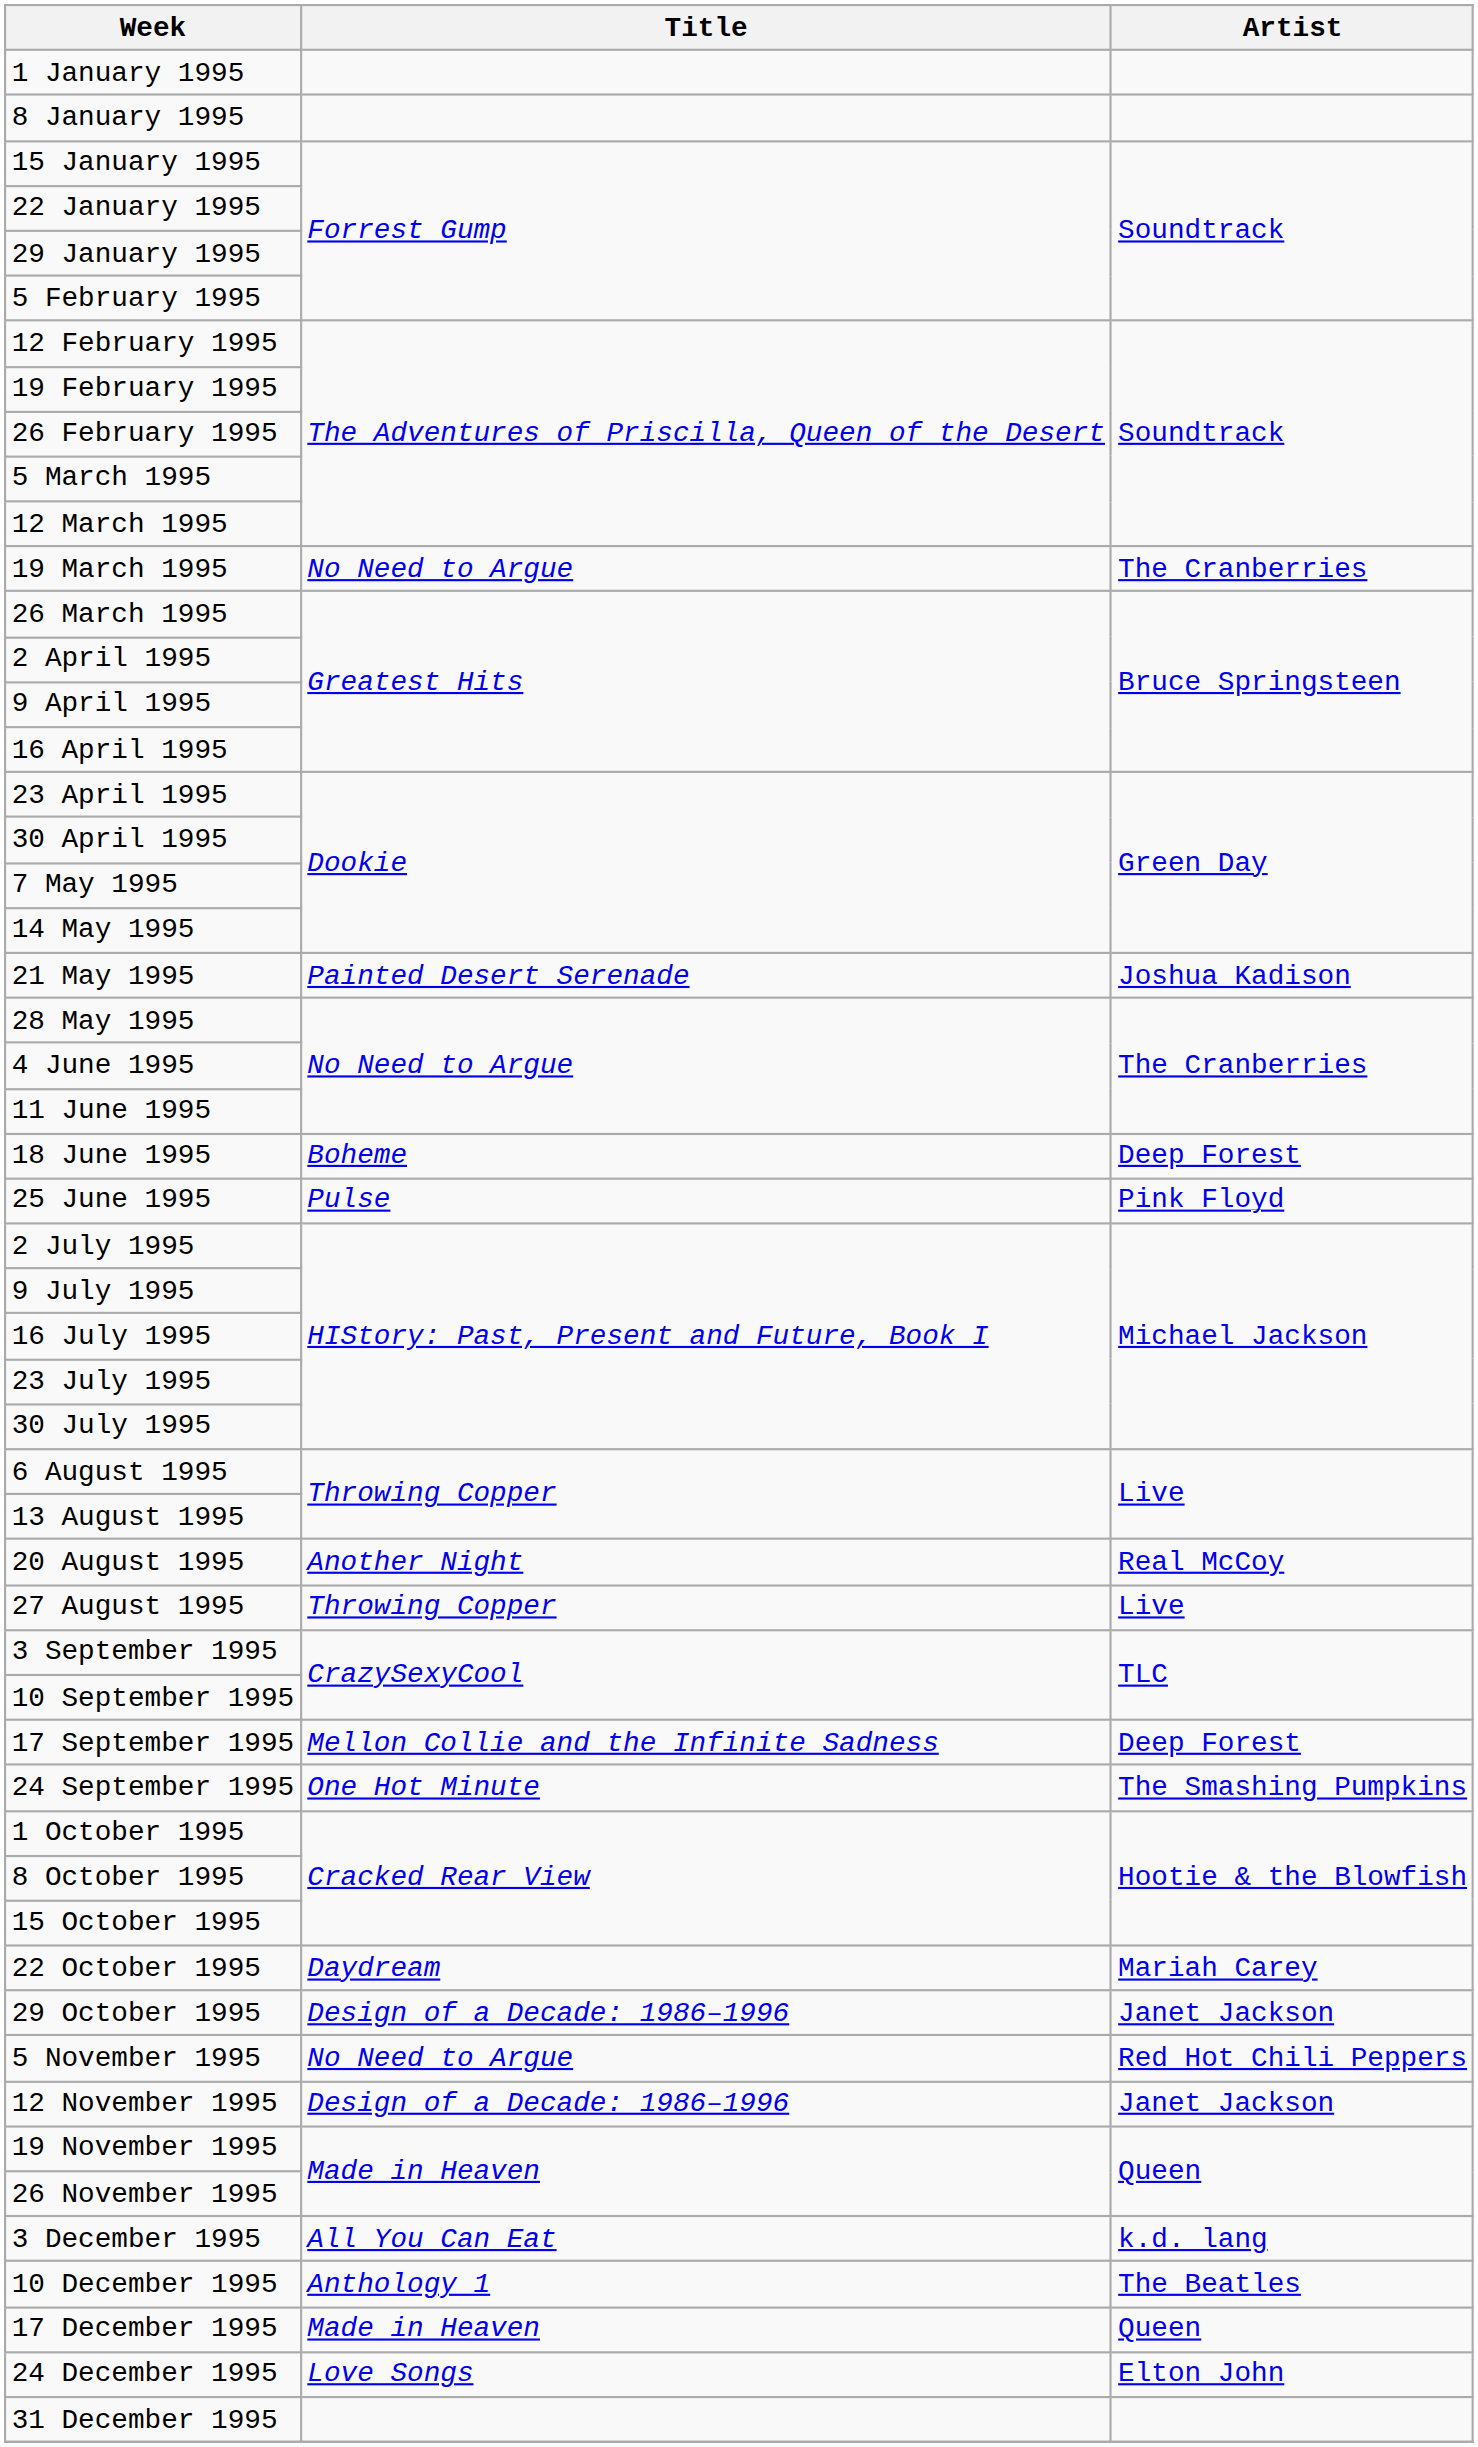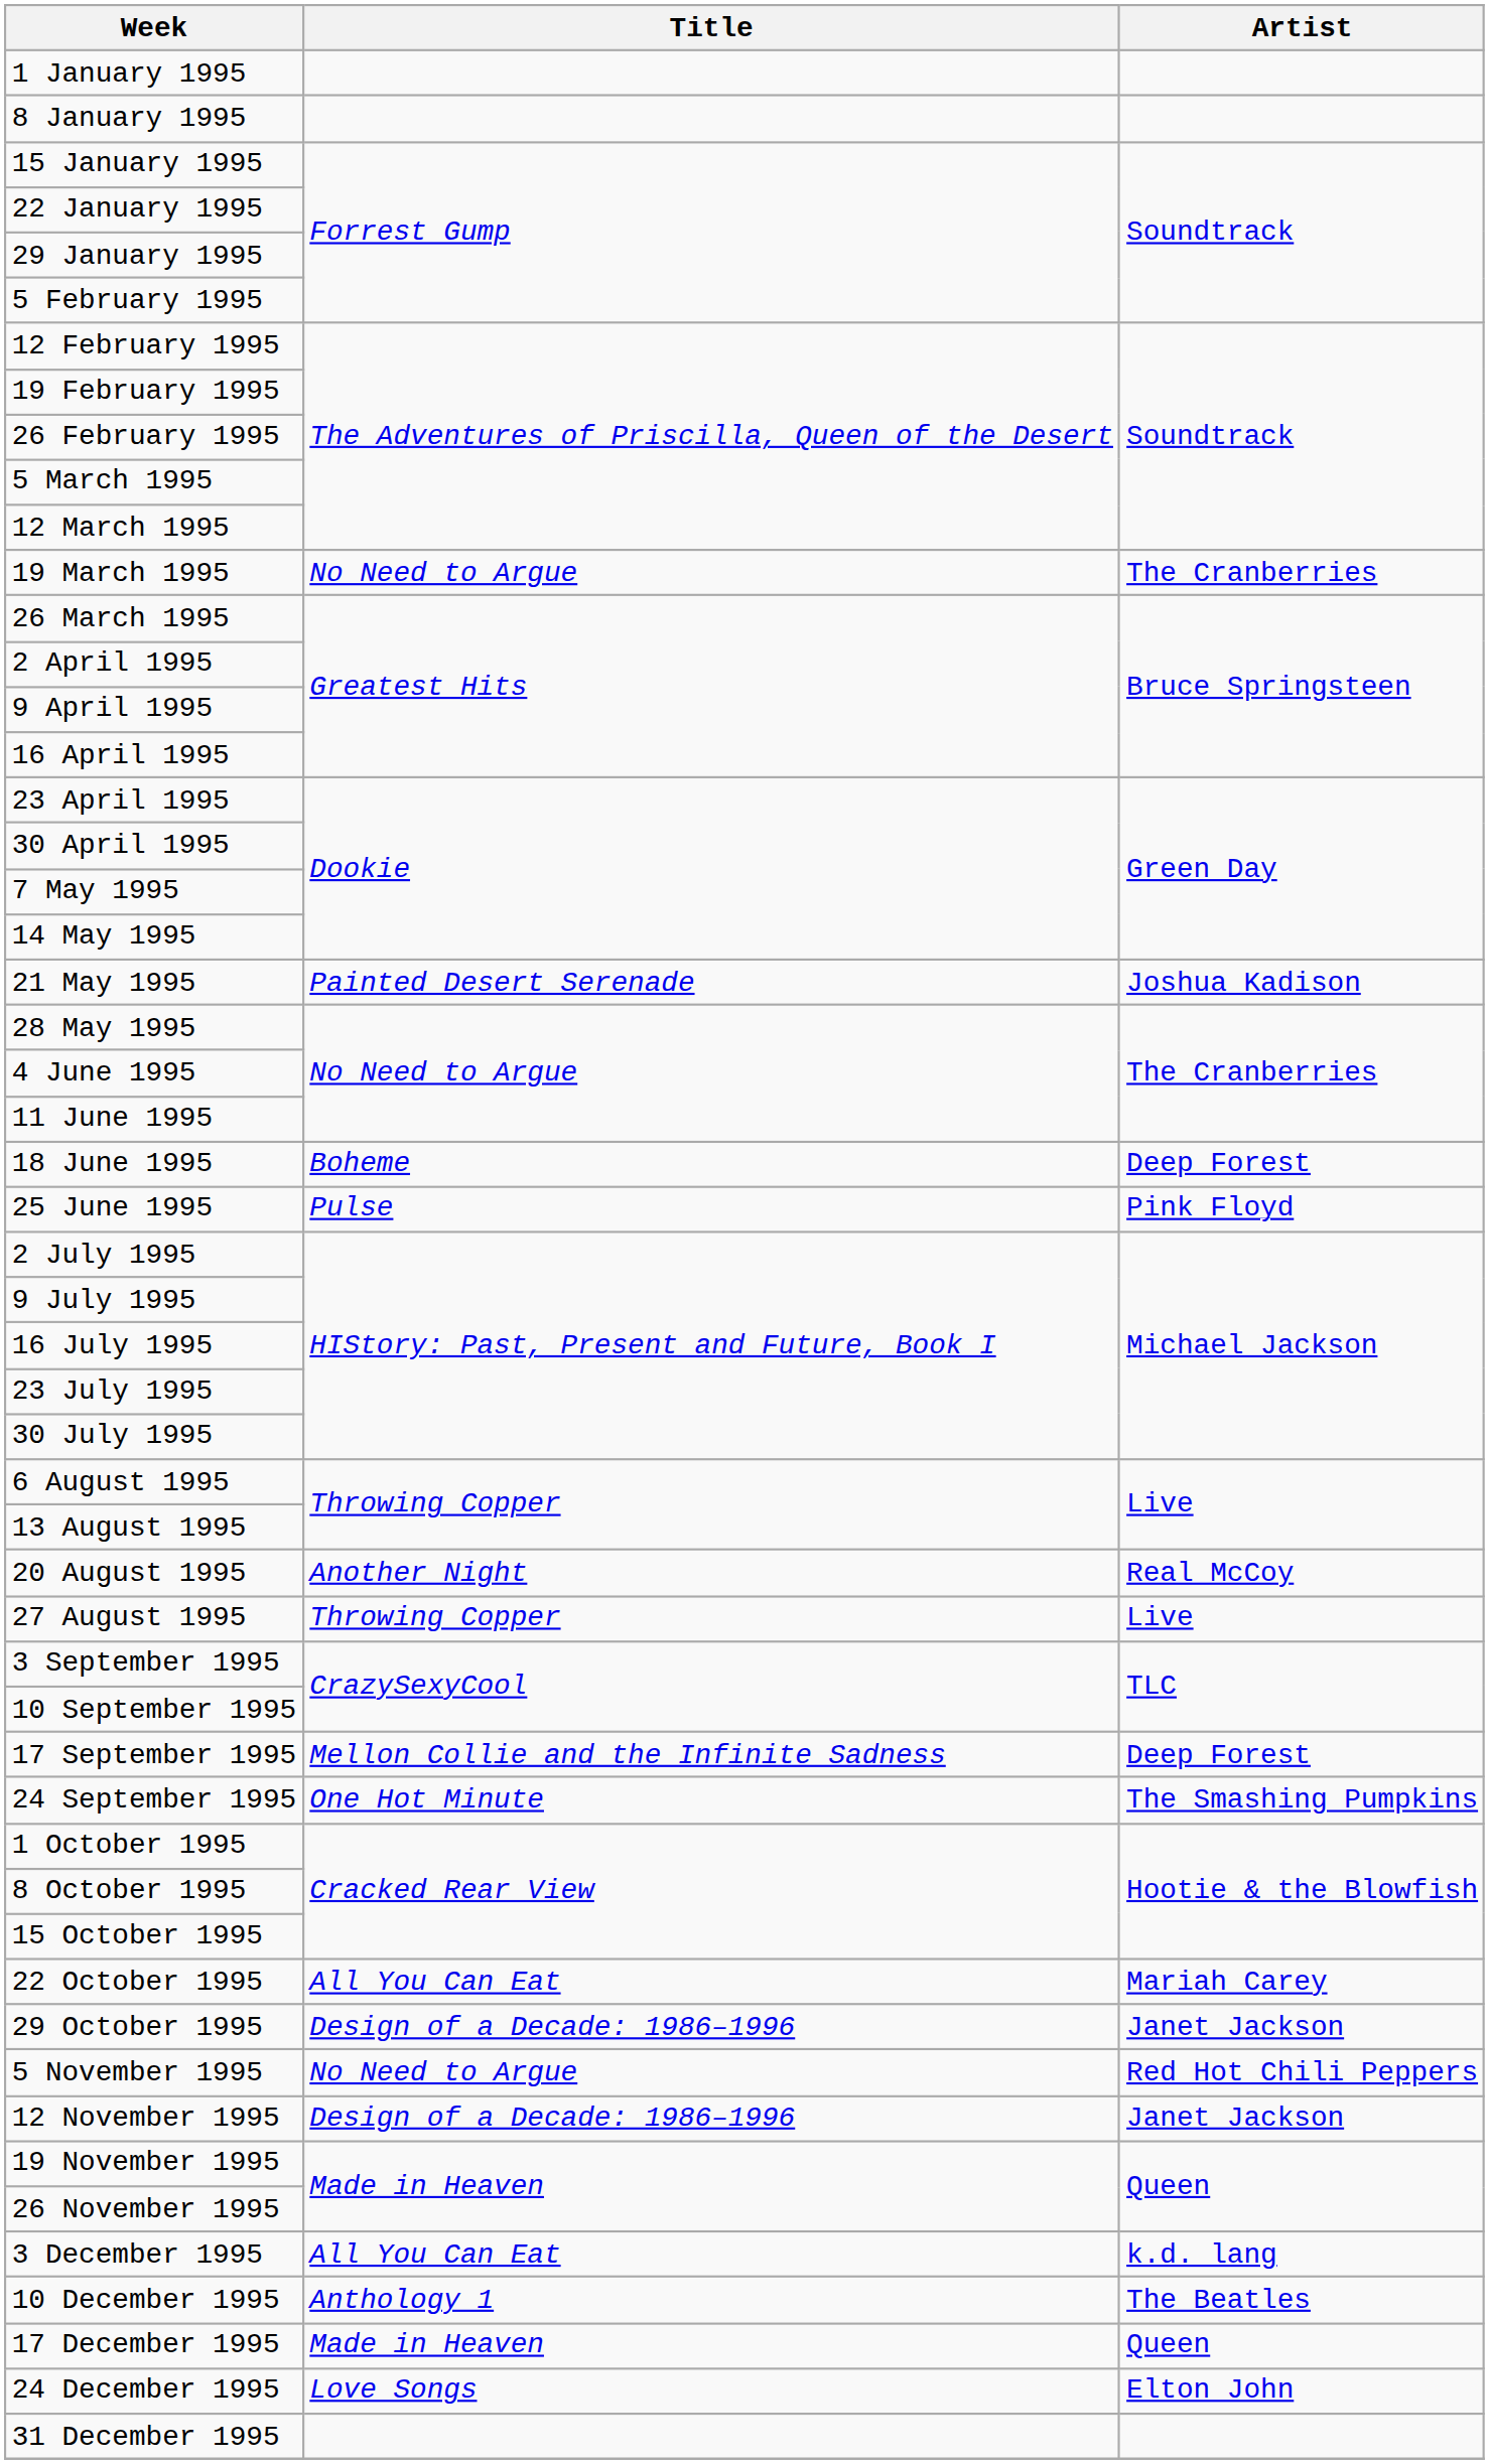22 October 1995 | Title: Daydream -> All You Can Eat
